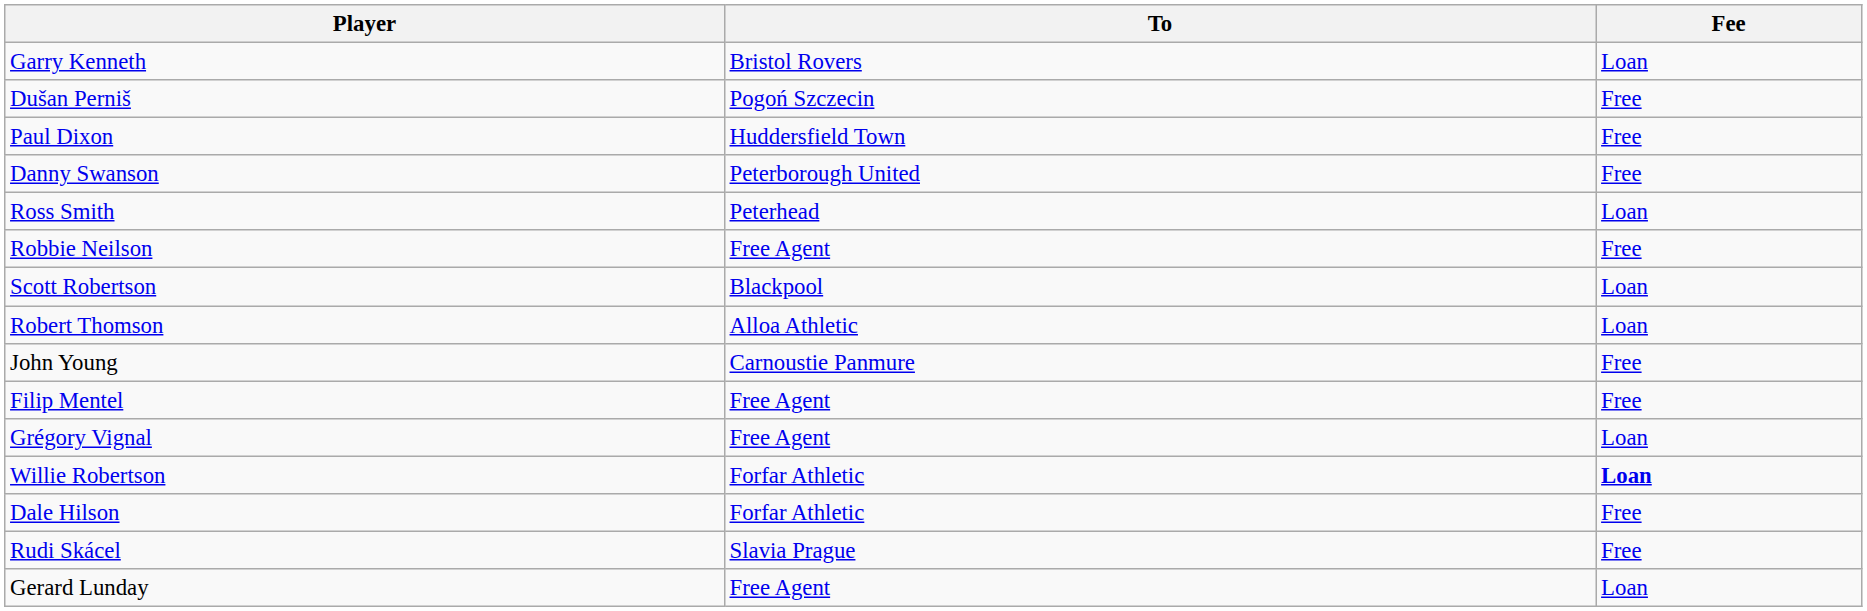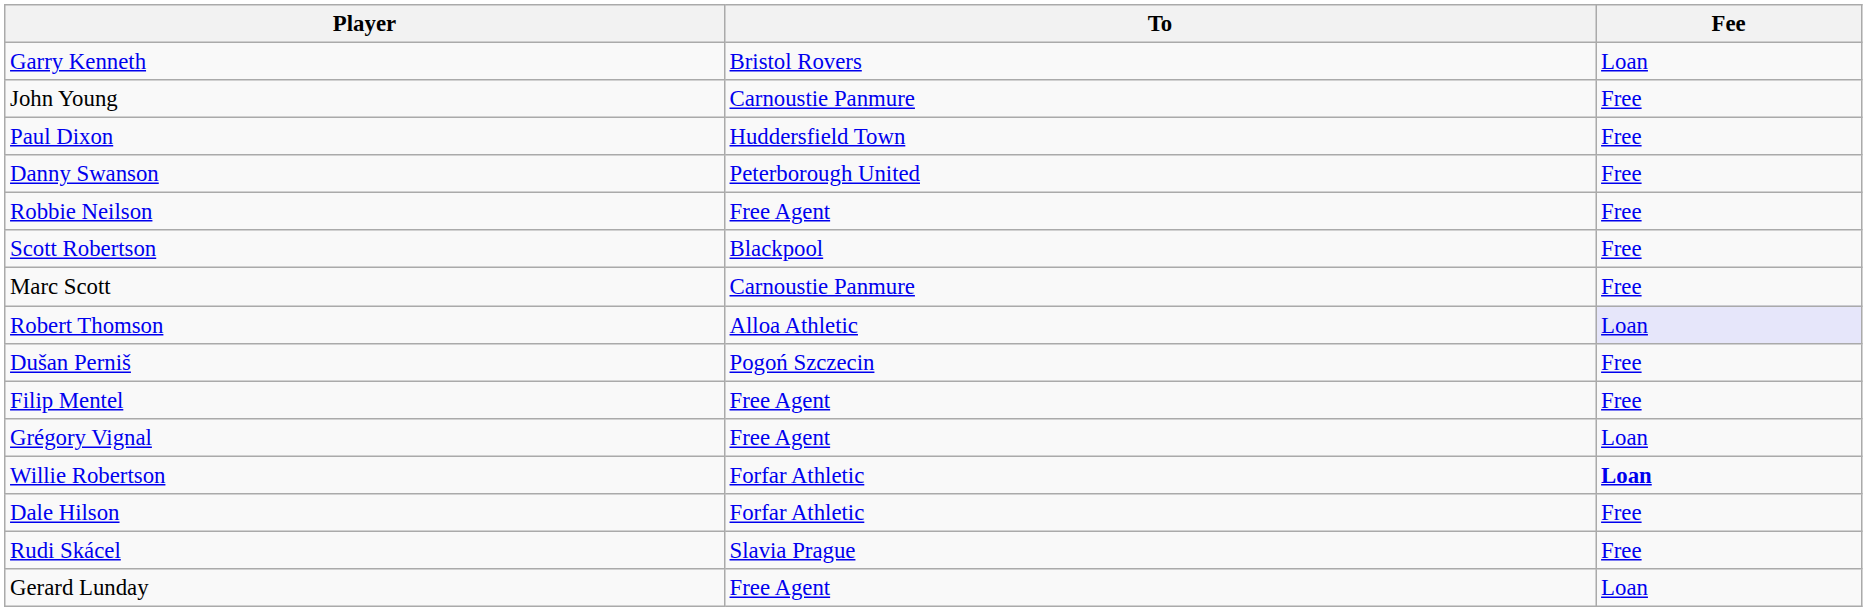rows swapped: Dušan Perniš <-> John Young
- row: Ross Smith | Peterhead | Loan
Scott Robertson | Fee: Loan -> Free
+ row: Marc Scott | Carnoustie Panmure | Free
Robert Thomson | Fee: no background -> lavender background
